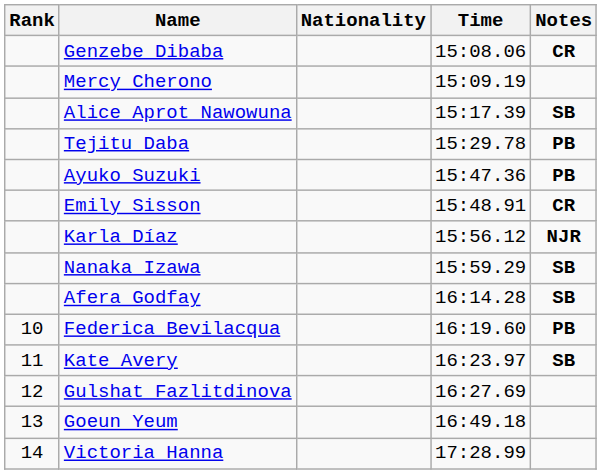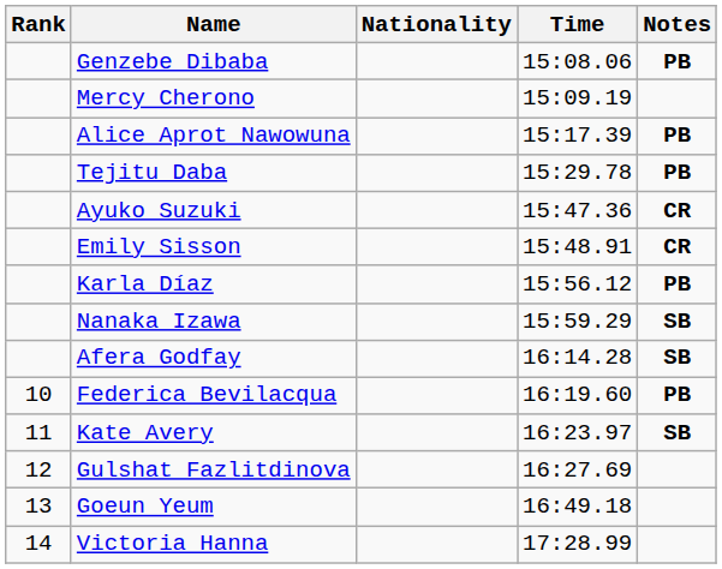Genzebe Dibaba | Notes: CR -> PB
Alice Aprot Nawowuna | Notes: SB -> PB
Ayuko Suzuki | Notes: PB -> CR
Karla Díaz | Notes: NJR -> PB
